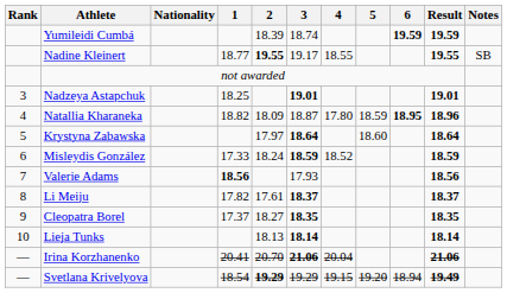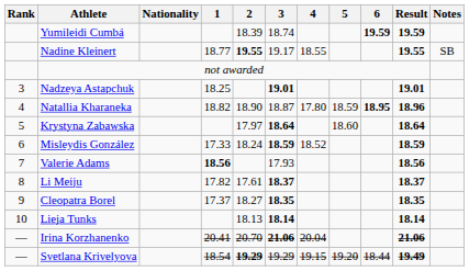Natallia Kharaneka | 2: 18.09 -> 18.90
Svetlana Krivelyova | 6: 18.94 -> 18.44
